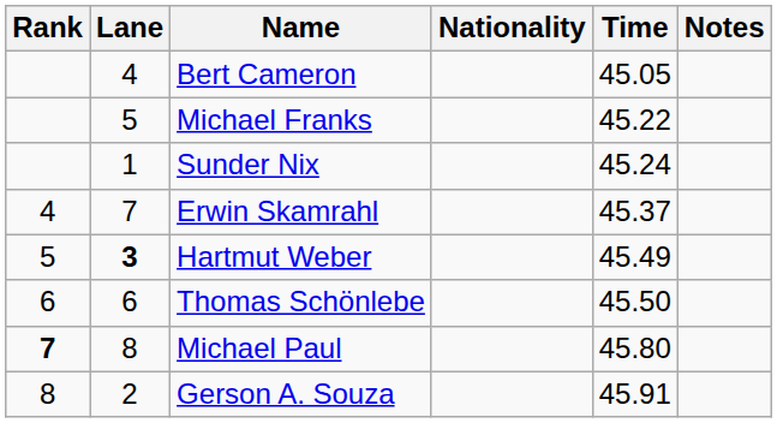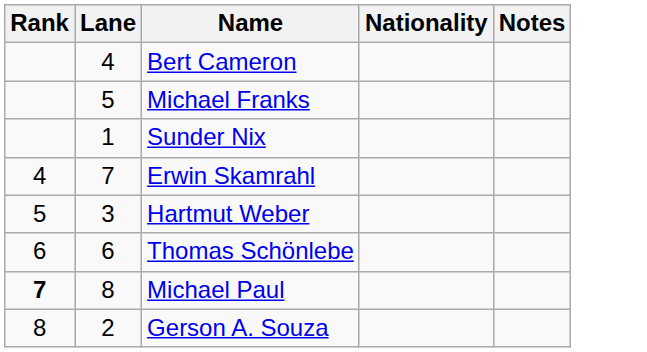- column: Time | 45.05 | 45.22 | 45.24 | 45.37 | 45.49 | 45.50 | 45.80 | 45.91
Hartmut Weber | Lane: bold -> normal
